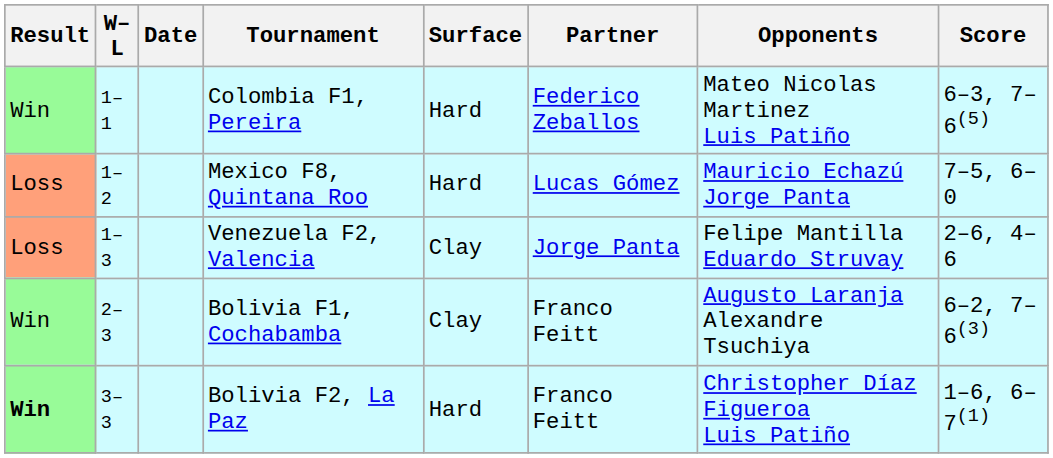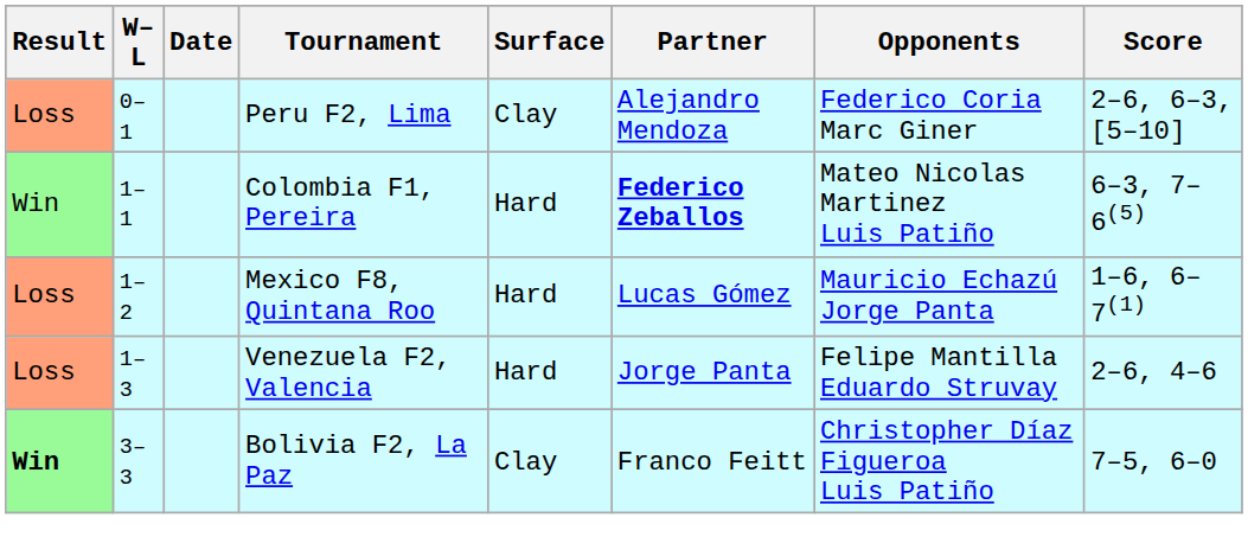+ row: Loss | 0–1 | Peru F2, Lima | Clay | Alejandro Mendoza | Federico Coria Marc Giner | 2–6, 6–3, [5–10]
Colombia F1, Pereira | Partner: normal -> bold
Mexico F8, Quintana Roo | Score: 7–5, 6–0 -> 1–6, 6–7(1)
Venezuela F2, Valencia | Surface: Clay -> Hard
- row: Win | 2–3 | Bolivia F1, Cochabamba | Clay | Franco Feitt | Augusto Laranja Alexandre Tsuchiya | 6–2, 7–6(3)
Bolivia F2, La Paz | Surface: Hard -> Clay
Bolivia F2, La Paz | Score: 1–6, 6–7(1) -> 7–5, 6–0
